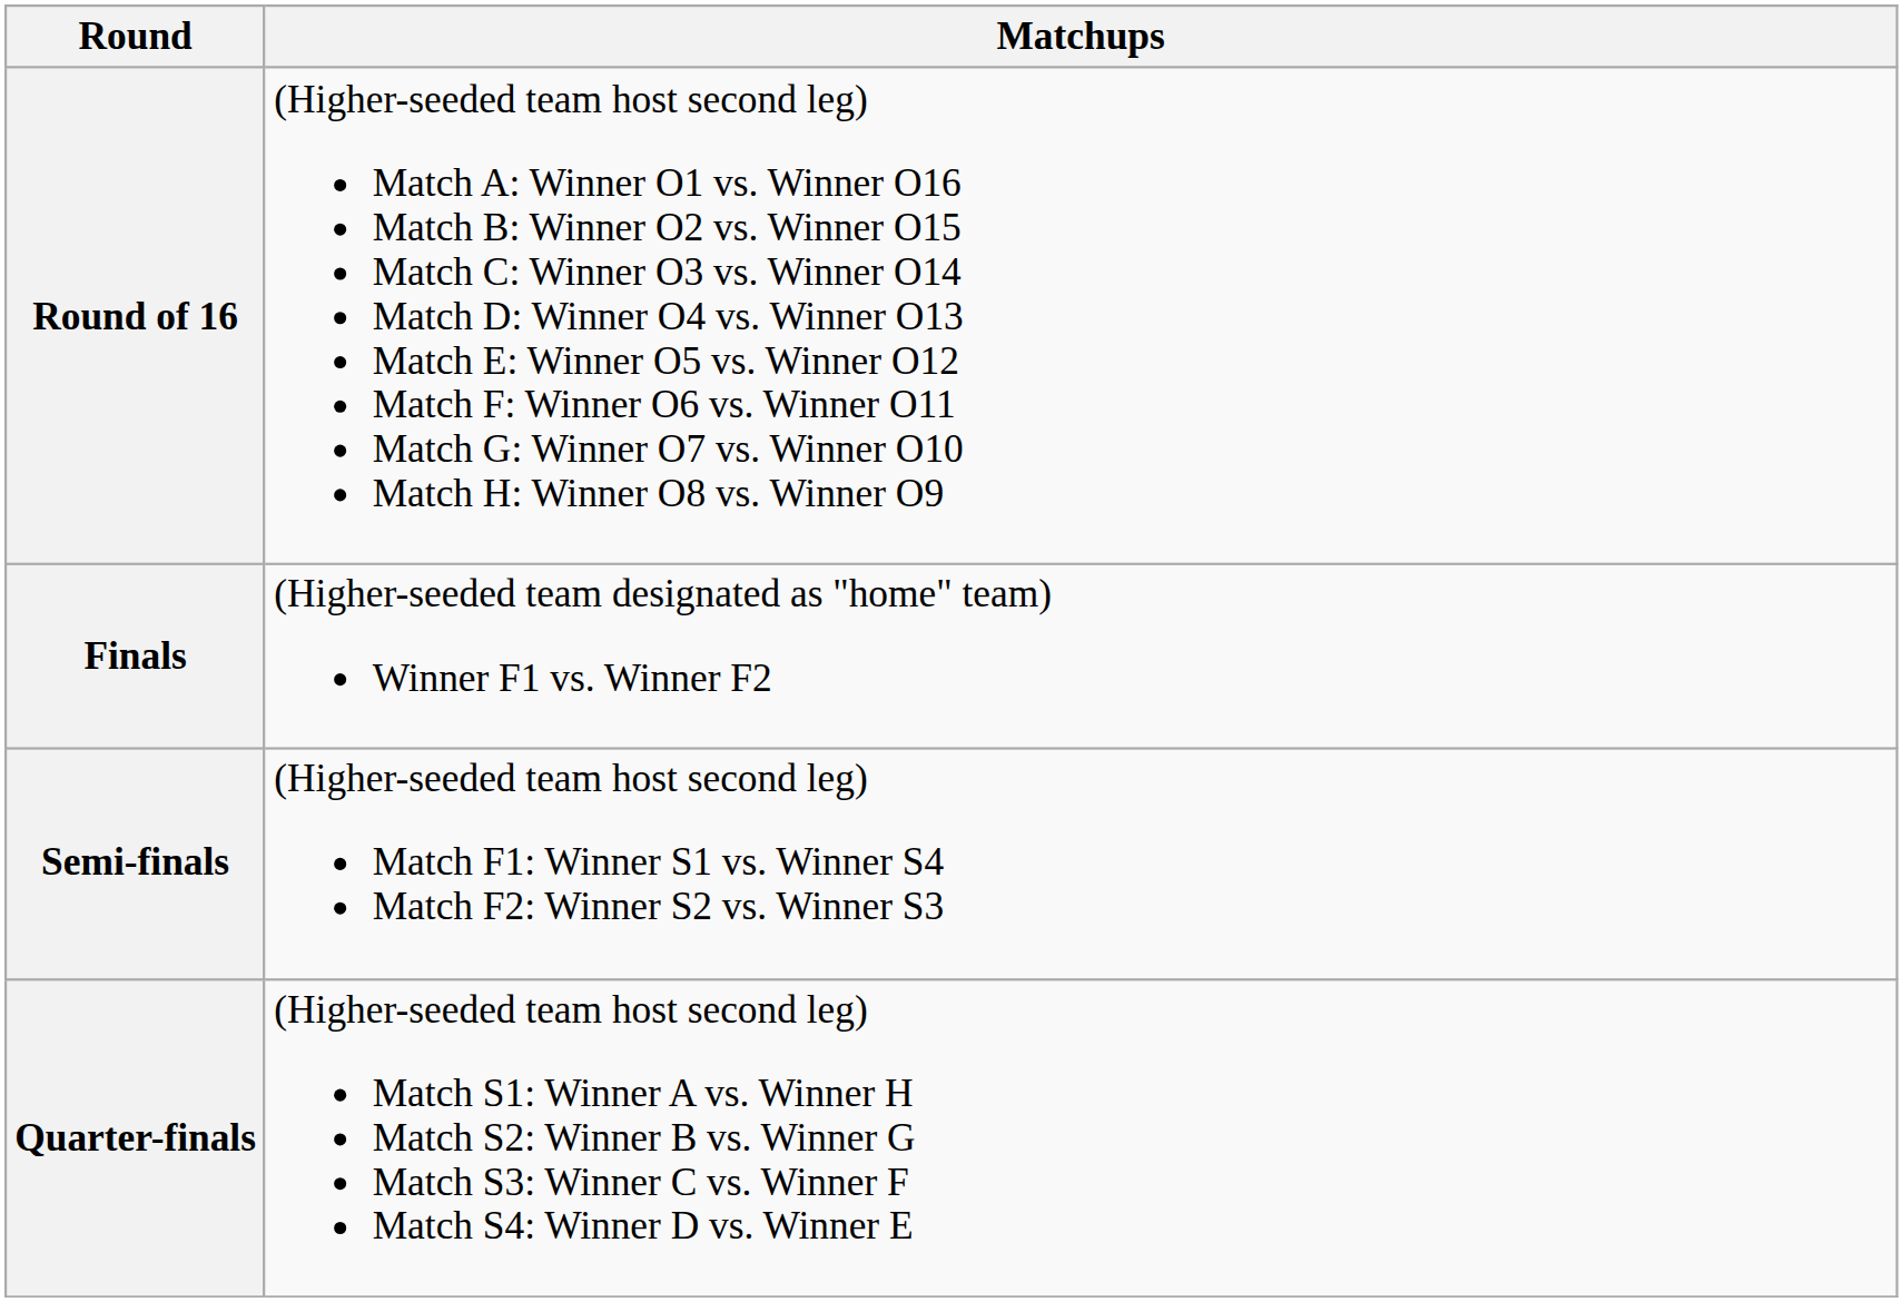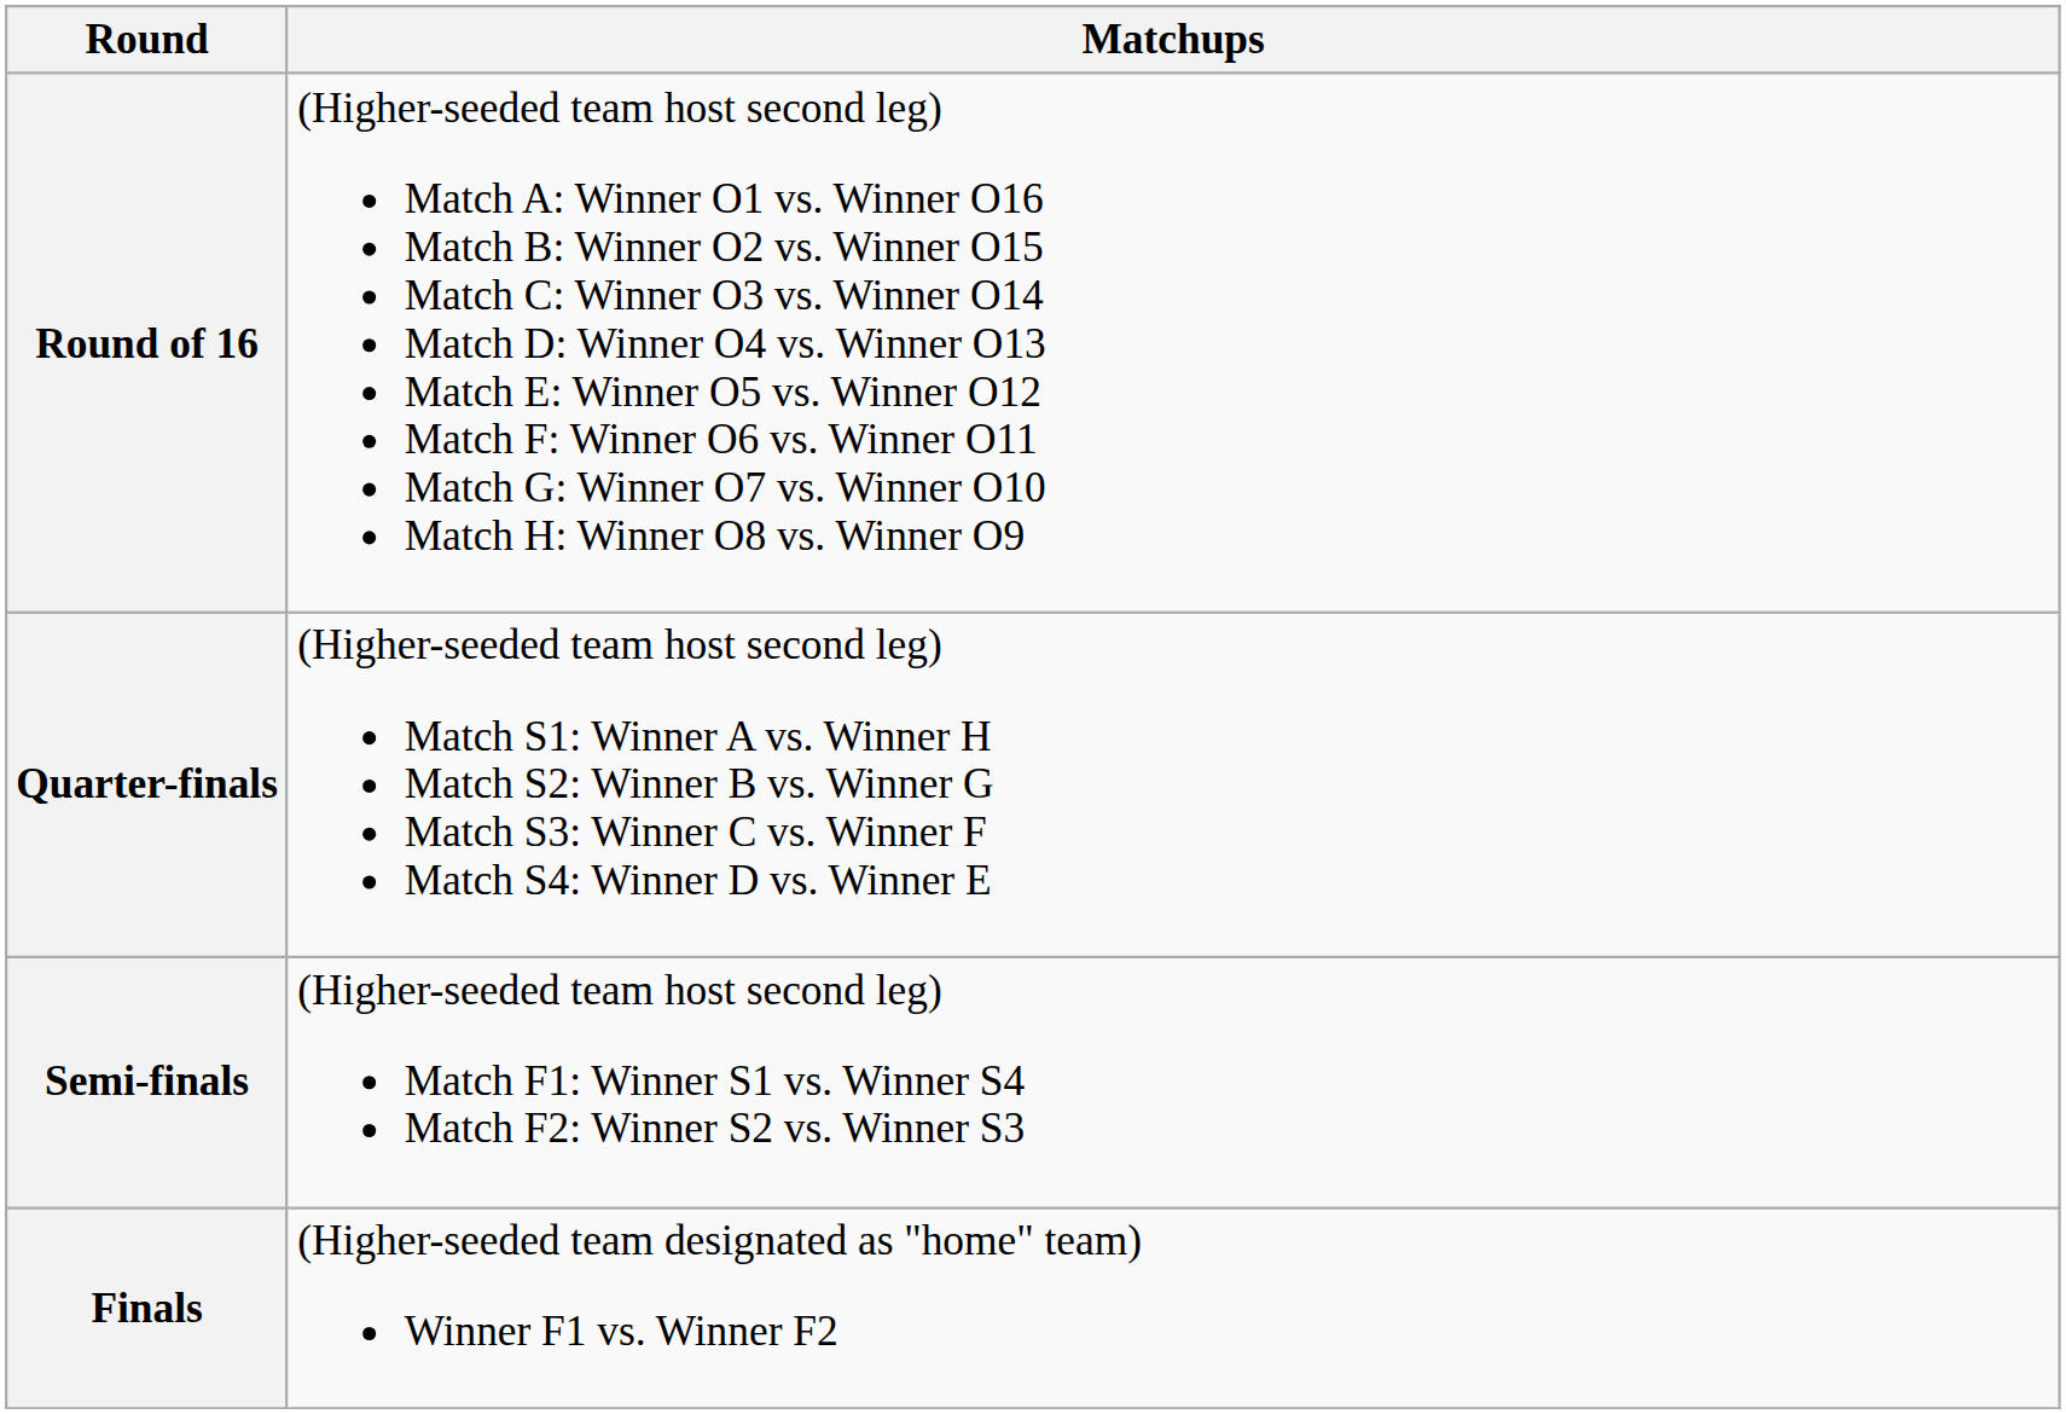rows swapped: Quarter-finals <-> Finals
